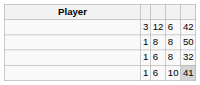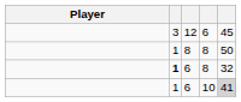12 | column 5: 42 -> 45
6 / 8 | column 2: normal -> bold
